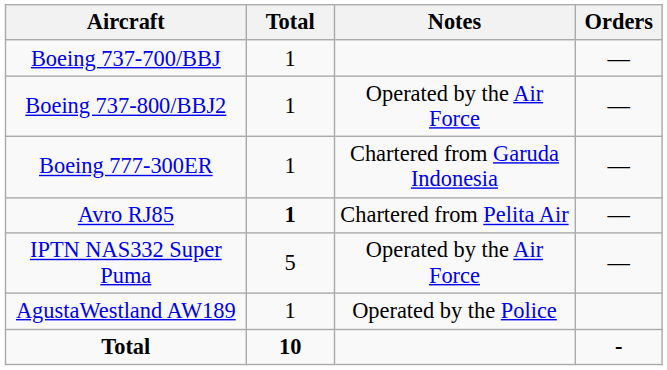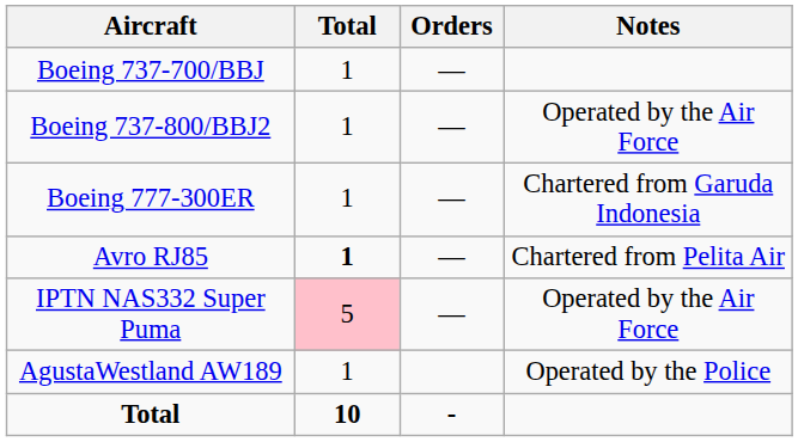columns swapped: Orders <-> Notes
IPTN NAS332 Super Puma | Total: no background -> pink background
